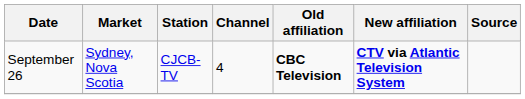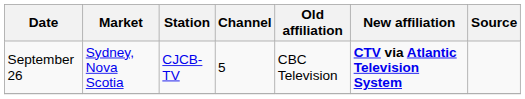September 26 | Channel: 4 -> 5
September 26 | Old affiliation: bold -> normal
